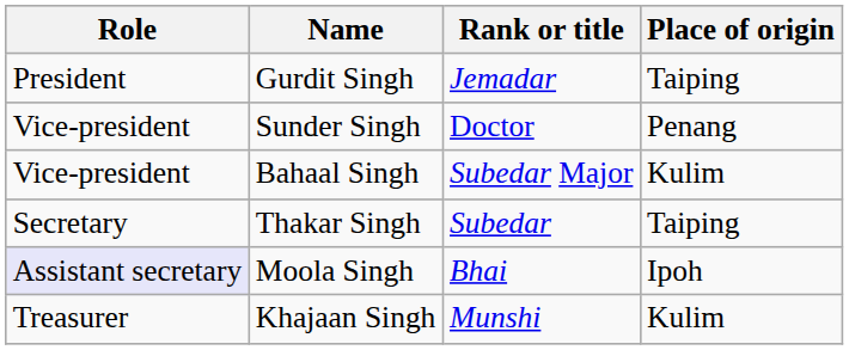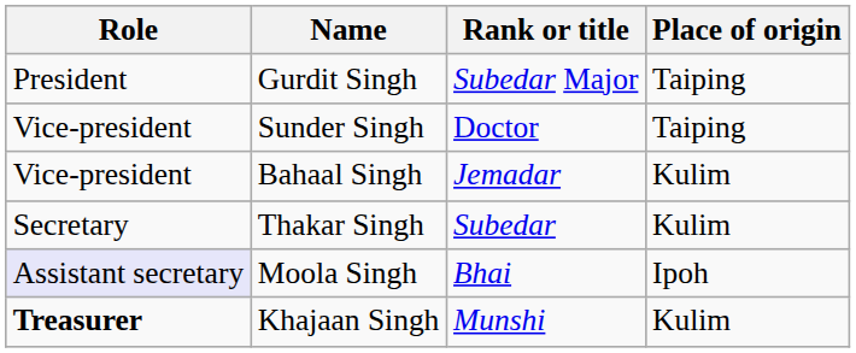Gurdit Singh | Rank or title: Jemadar -> Subedar Major
Sunder Singh | Place of origin: Penang -> Taiping
Bahaal Singh | Rank or title: Subedar Major -> Jemadar
Thakar Singh | Place of origin: Taiping -> Kulim
Khajaan Singh | Role: normal -> bold
